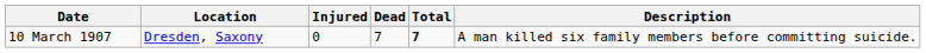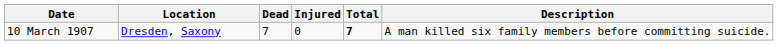columns swapped: Dead <-> Injured
